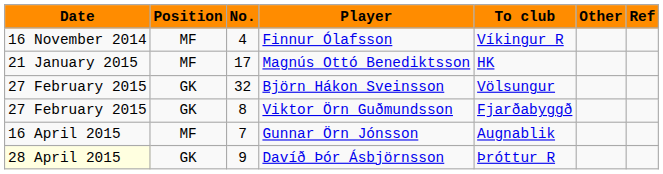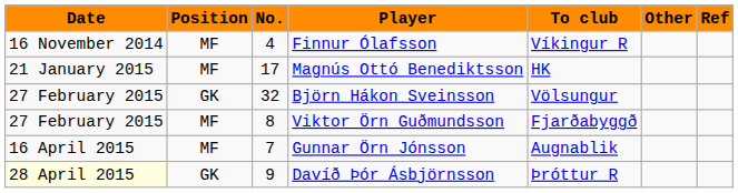Viktor Örn Guðmundsson | Position: GK -> MF
